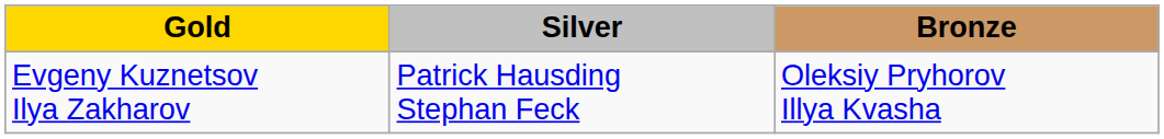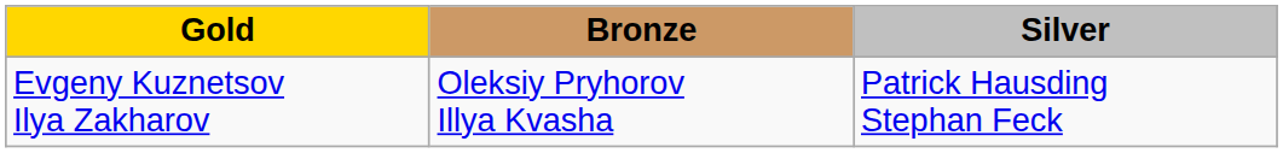columns swapped: Silver <-> Bronze
